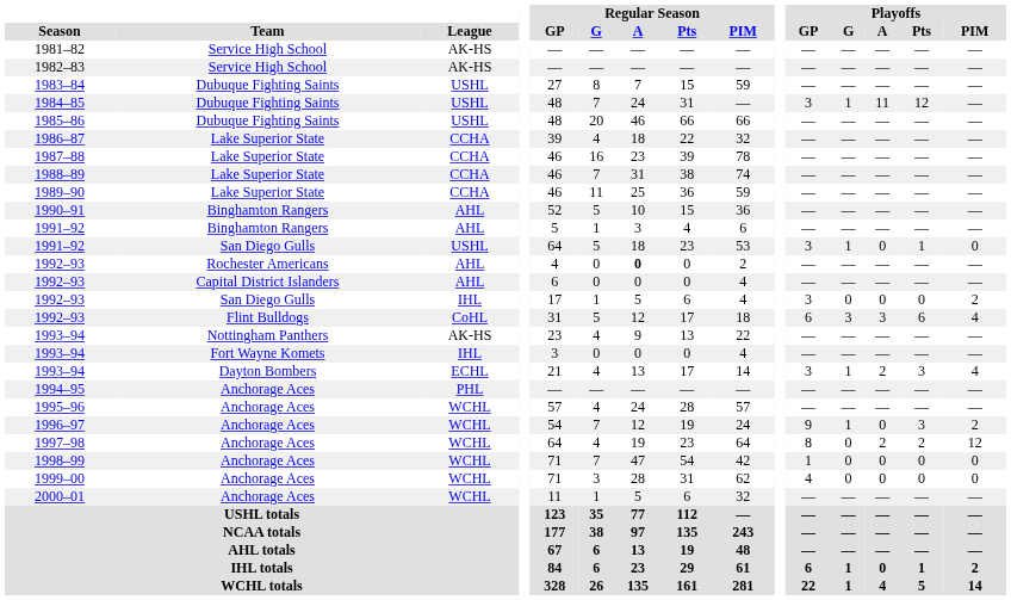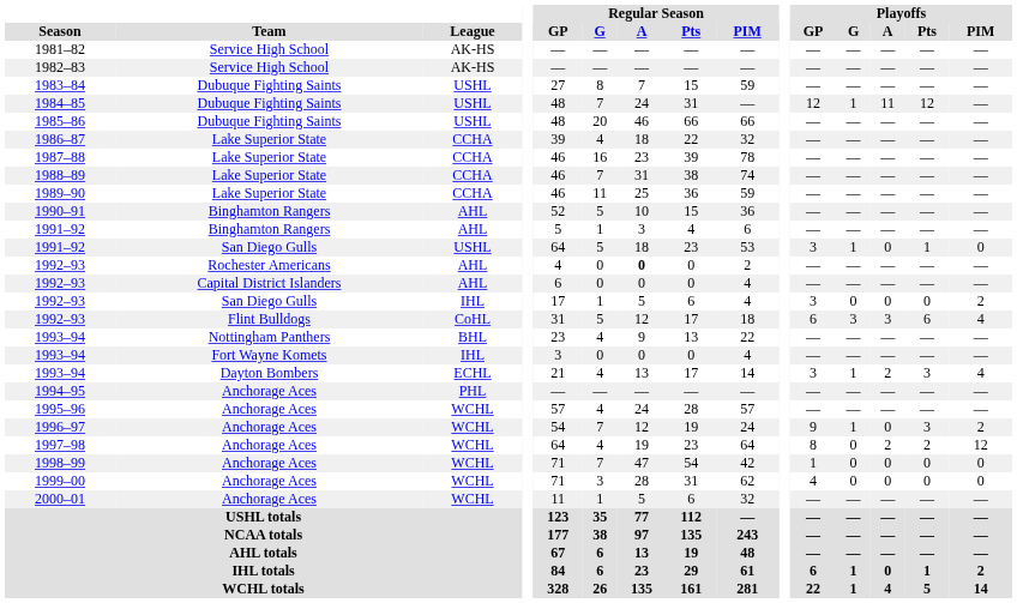1984–85 | Playoffs / GP: 3 -> 12
1993–94 / Nottingham Panthers | League: AK-HS -> BHL
